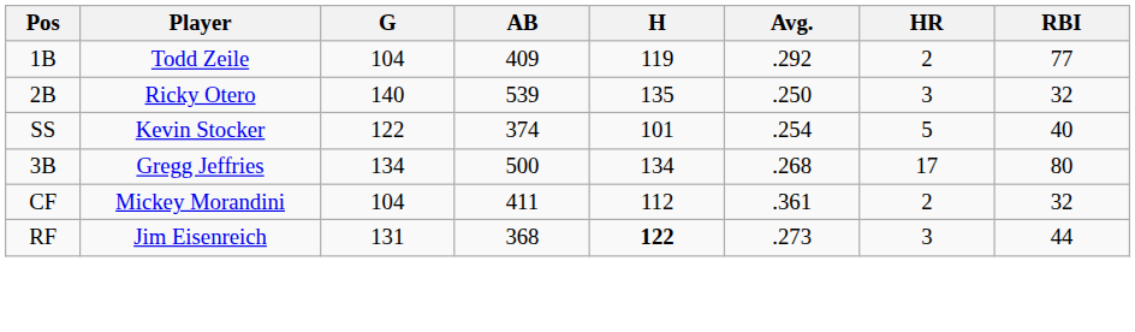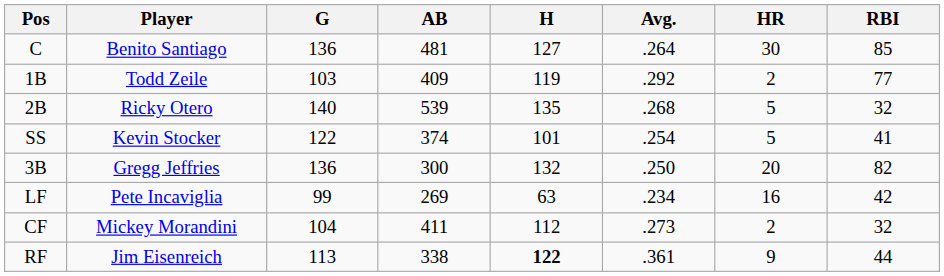+ row: C | Benito Santiago | 136 | 481 | 127 | .264 | 30 | 85
1B | G: 104 -> 103
2B | Avg.: .250 -> .268
2B | HR: 3 -> 5
SS | RBI: 40 -> 41
3B | G: 134 -> 136
3B | AB: 500 -> 300
3B | H: 134 -> 132
3B | Avg.: .268 -> .250
3B | HR: 17 -> 20
3B | RBI: 80 -> 82
+ row: LF | Pete Incaviglia | 99 | 269 | 63 | .234 | 16 | 42
CF | Avg.: .361 -> .273
RF | G: 131 -> 113
RF | AB: 368 -> 338
RF | Avg.: .273 -> .361
RF | HR: 3 -> 9
